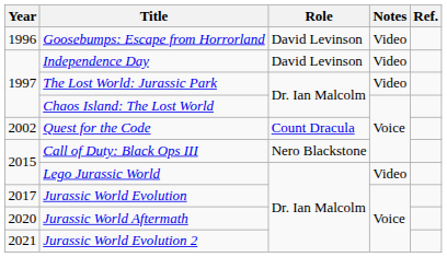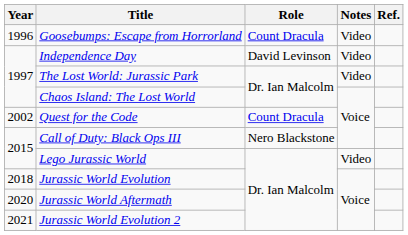Goosebumps: Escape from Horrorland | Role: David Levinson -> Count Dracula
Jurassic World Evolution | Year: 2017 -> 2018
